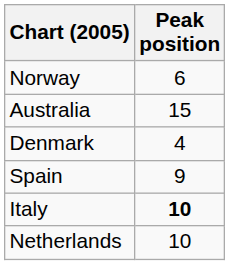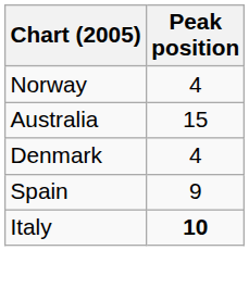Norway | Peak position: 6 -> 4
- row: Netherlands | 10
